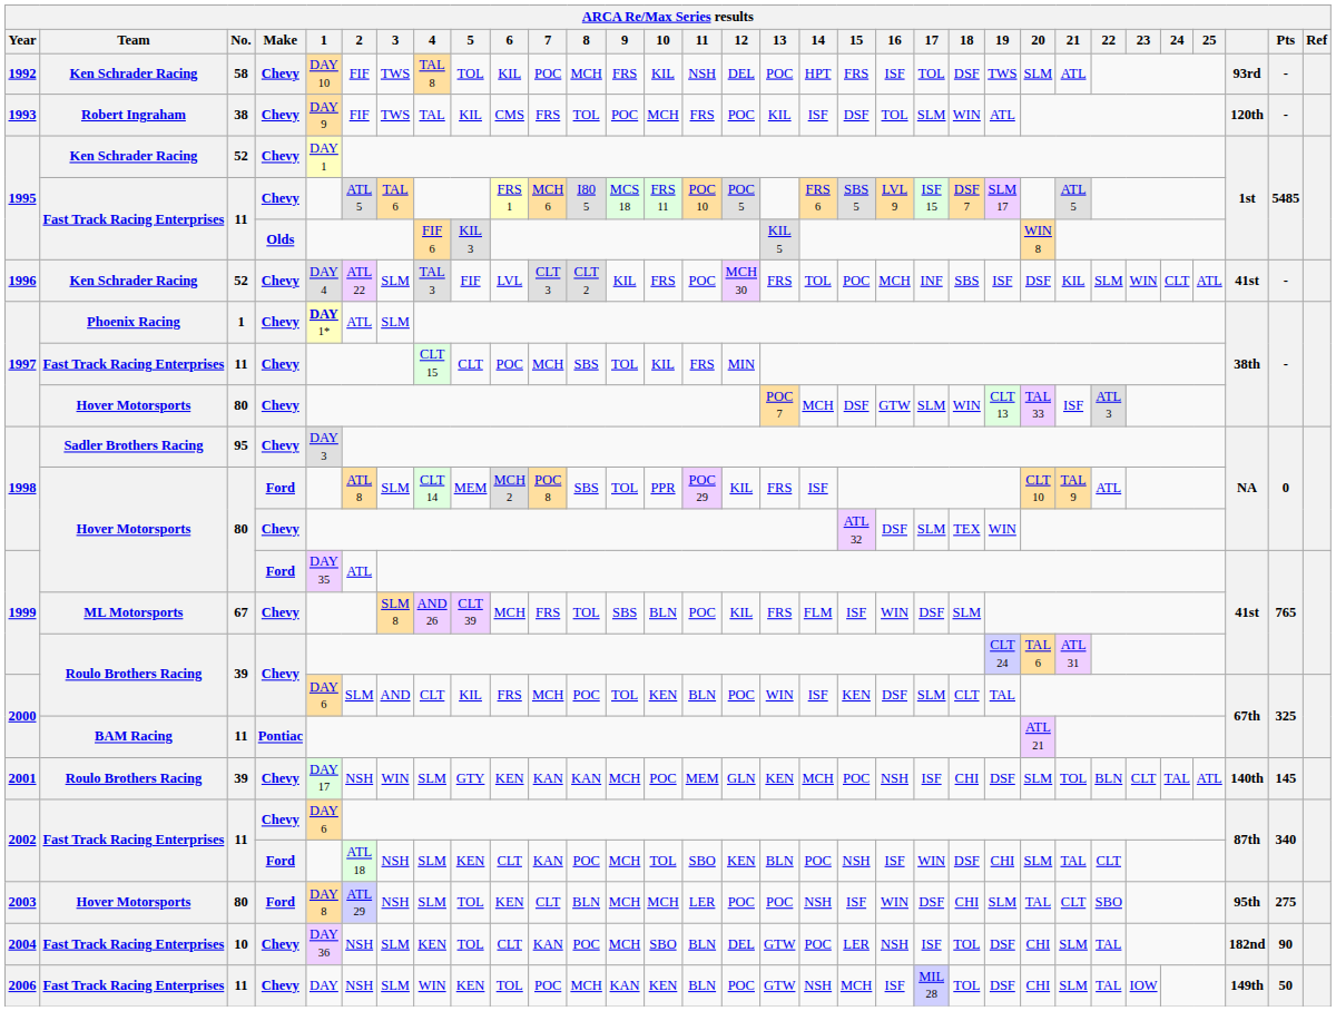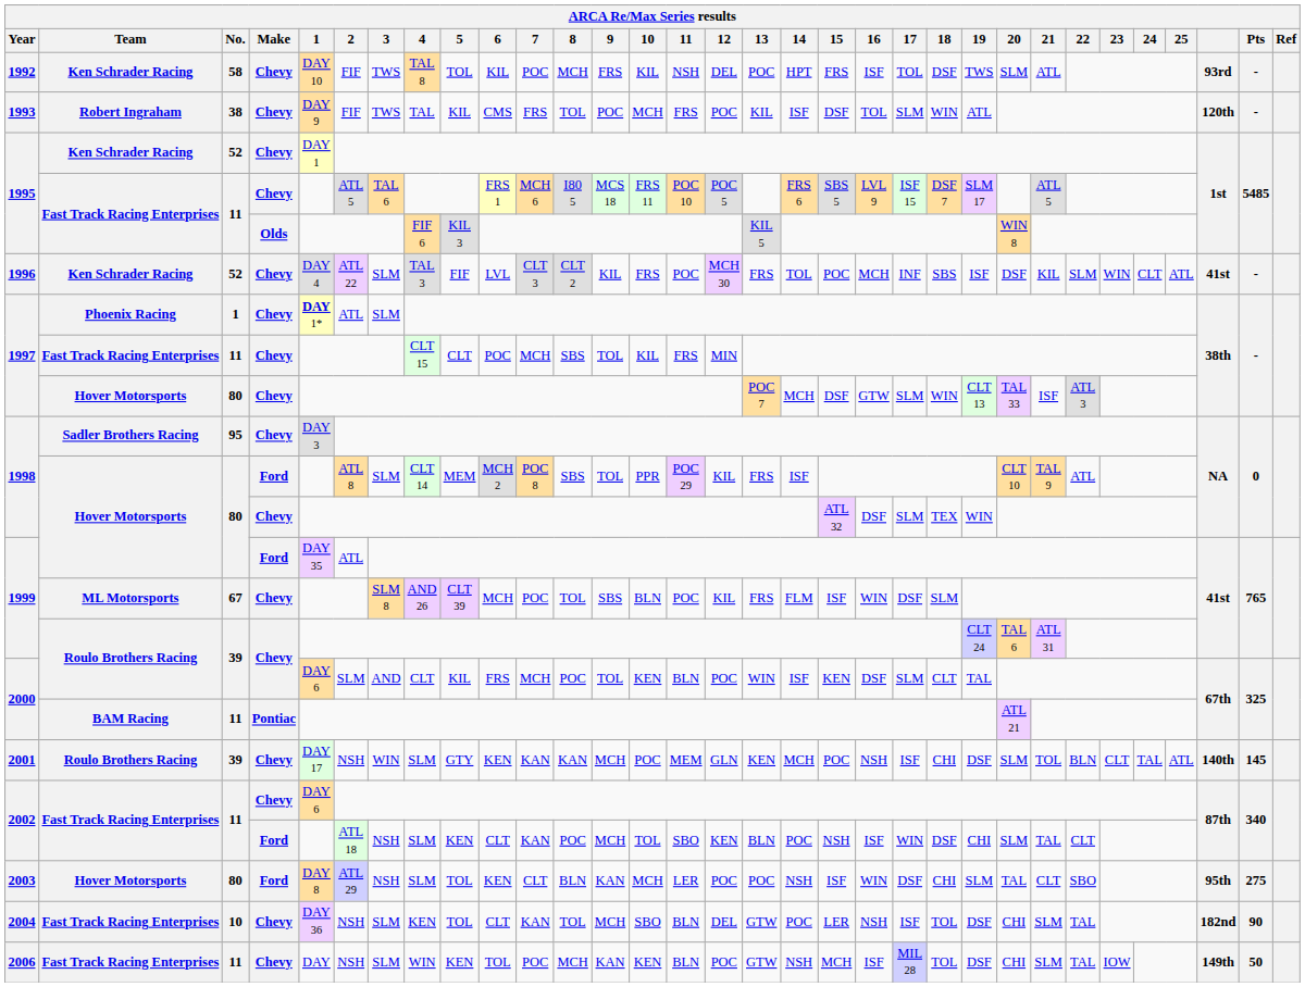1999 / 67 | 7: FRS -> POC
2003 | 9: MCH -> KAN
2004 | 8: POC -> TOL
